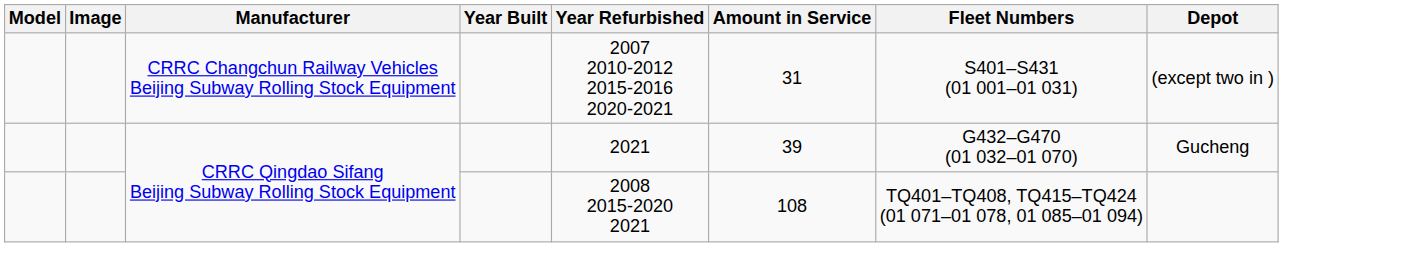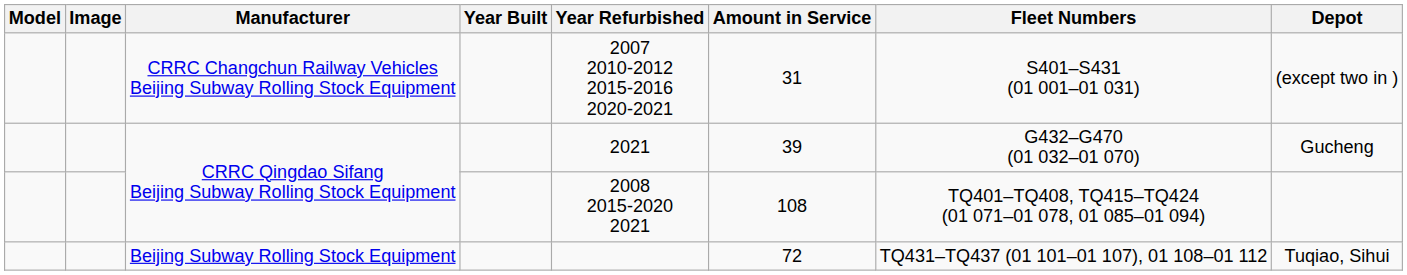+ row: Beijing Subway Rolling Stock Equipment | 72 | TQ431–TQ437 (01 101–01 107), 01 108–01 112 | Tuqiao, Sihui
